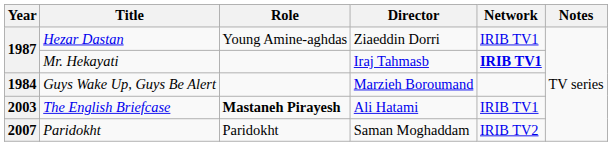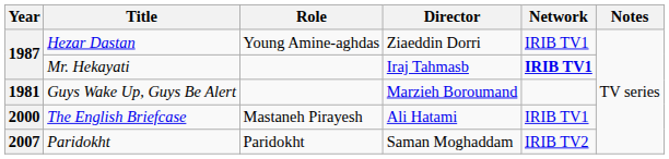Guys Wake Up, Guys Be Alert | Year: 1984 -> 1981
The English Briefcase | Year: 2003 -> 2000
The English Briefcase | Role: bold -> normal
